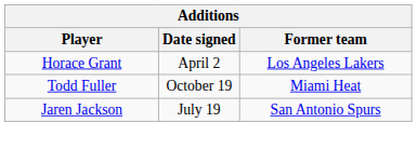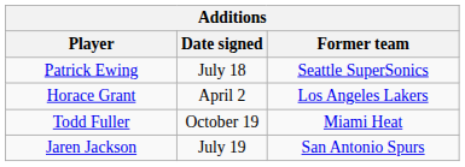+ row: Patrick Ewing | July 18 | Seattle SuperSonics
